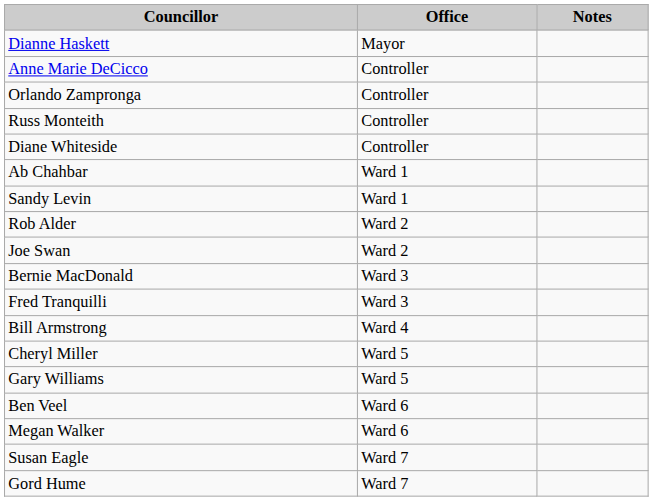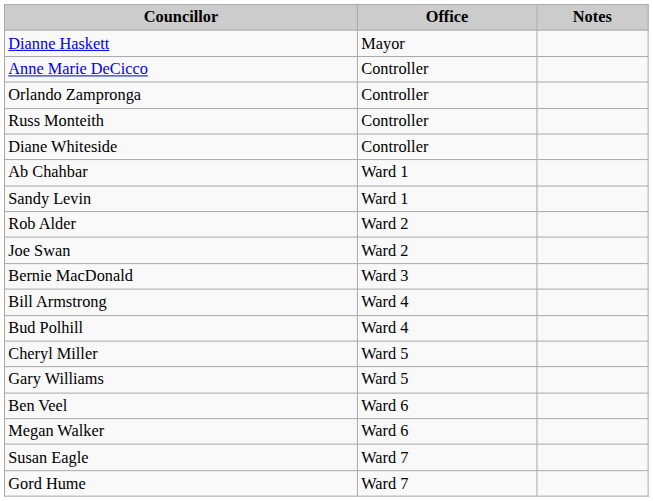- row: Fred Tranquilli | Ward 3
+ row: Bud Polhill | Ward 4
